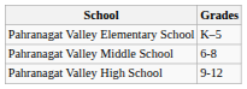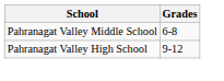- row: Pahranagat Valley Elementary School | K–5
